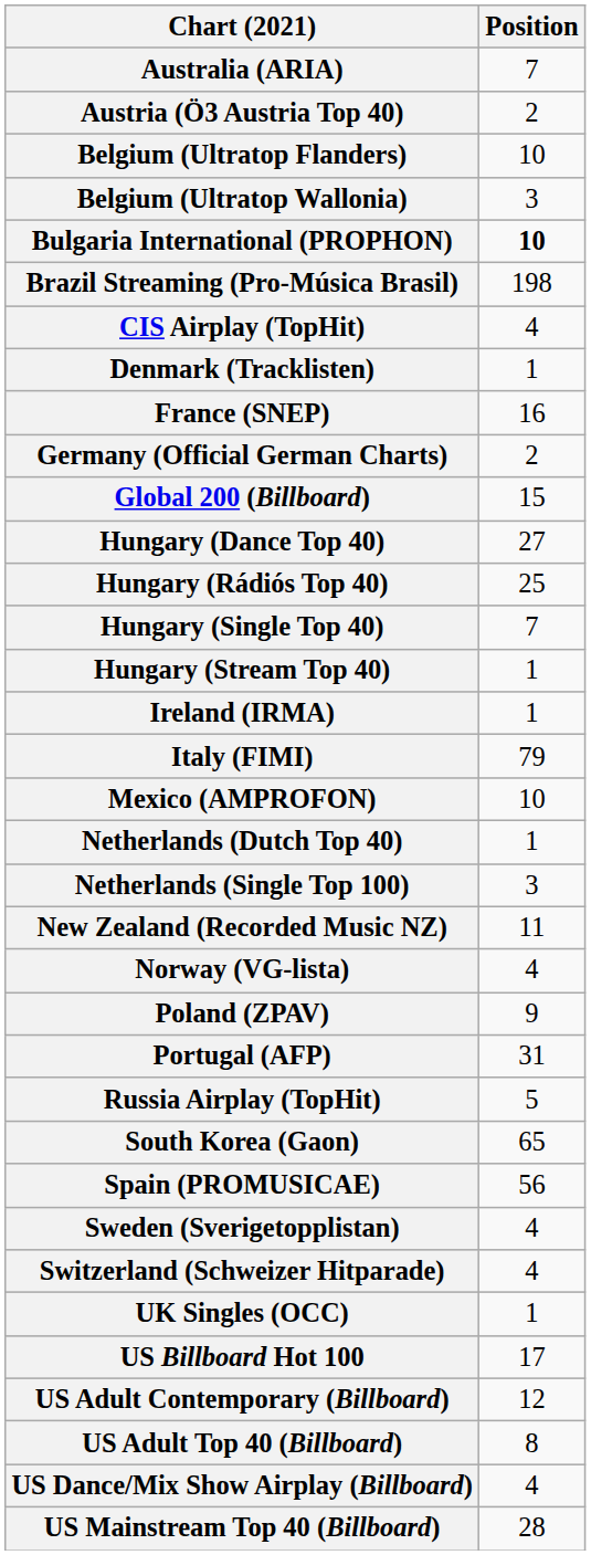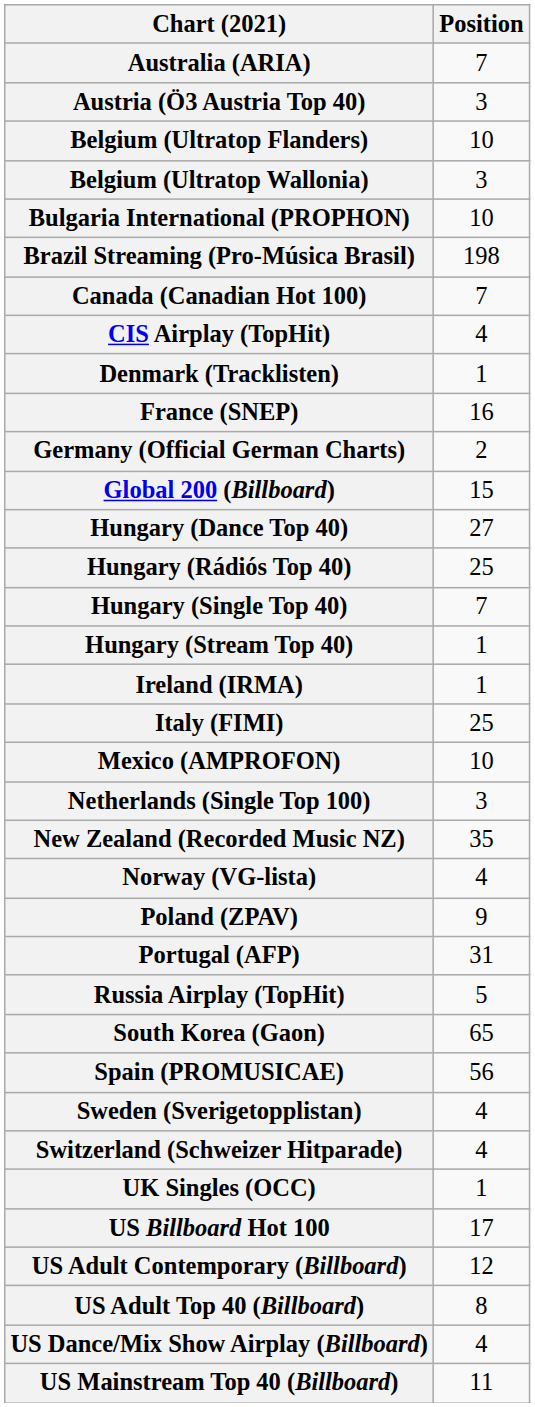Austria (Ö3 Austria Top 40) | Position: 2 -> 3
Bulgaria International (PROPHON) | Position: bold -> normal
+ row: Canada (Canadian Hot 100) | 7
Italy (FIMI) | Position: 79 -> 25
- row: Netherlands (Dutch Top 40) | 1
New Zealand (Recorded Music NZ) | Position: 11 -> 35
US Mainstream Top 40 (Billboard) | Position: 28 -> 11
